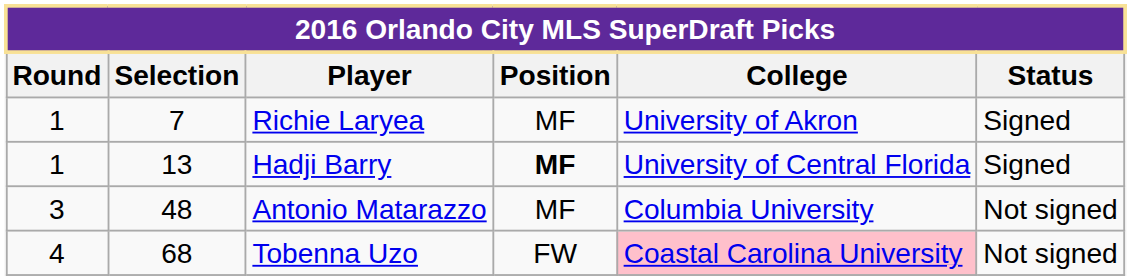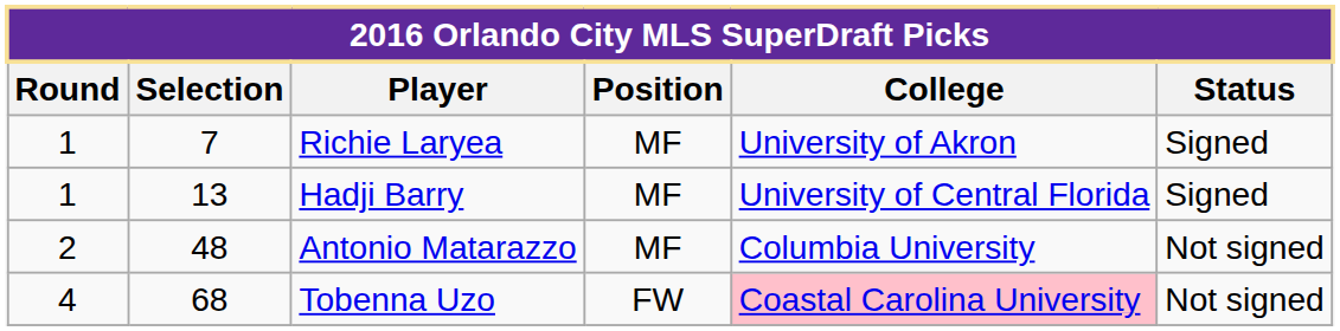Hadji Barry | Position: bold -> normal
Antonio Matarazzo | Round: 3 -> 2
